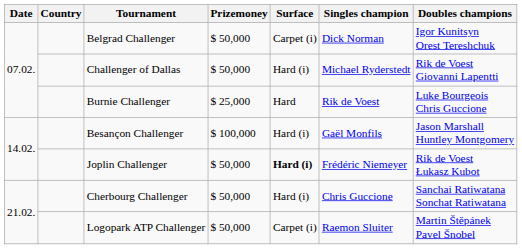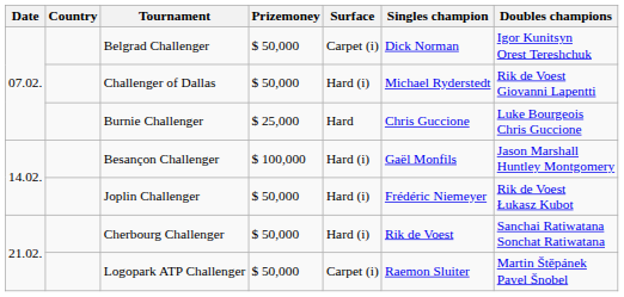Burnie Challenger | Singles champion: Rik de Voest -> Chris Guccione
Joplin Challenger | Surface: bold -> normal
Cherbourg Challenger | Singles champion: Chris Guccione -> Rik de Voest
